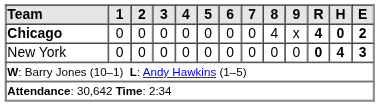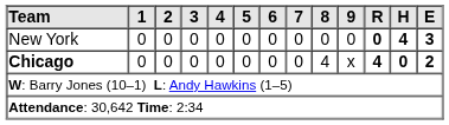rows swapped: New York <-> Chicago
